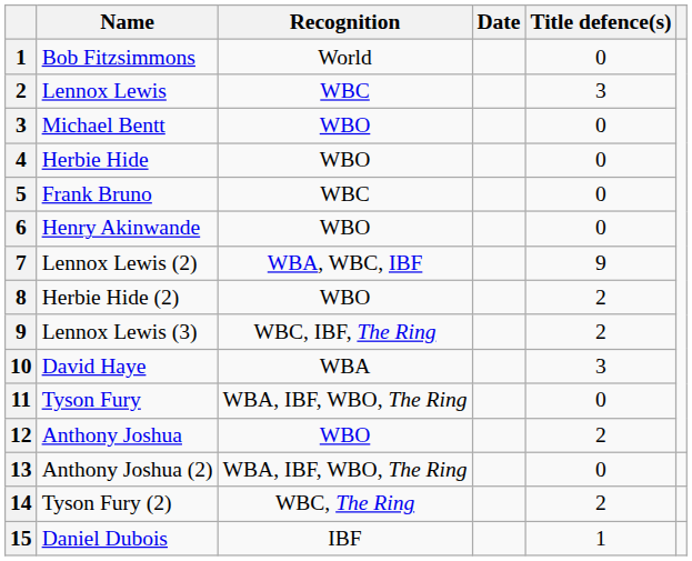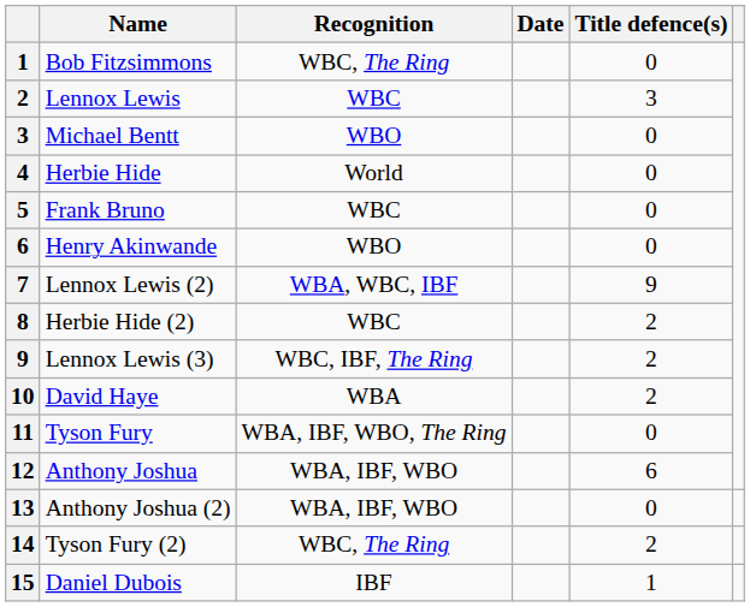Bob Fitzsimmons | Recognition: World -> WBC, The Ring
Herbie Hide | Recognition: WBO -> World
Herbie Hide (2) | Recognition: WBO -> WBC
David Haye | Title defence(s): 3 -> 2
Anthony Joshua | Recognition: WBO -> WBA, IBF, WBO
Anthony Joshua | Title defence(s): 2 -> 6
Anthony Joshua (2) | Recognition: WBA, IBF, WBO, The Ring -> WBA, IBF, WBO
